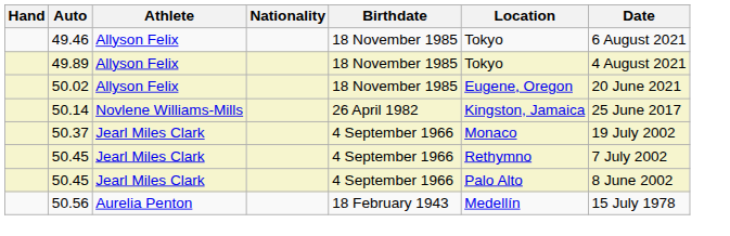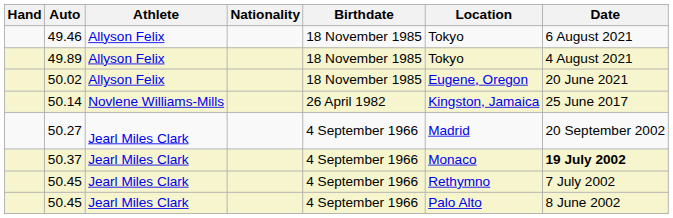+ row: 50.27 | Jearl Miles Clark | 4 September 1966 | Madrid | 20 September 2002
50.37 | Date: normal -> bold
- row: 50.56 | Aurelia Penton | 18 February 1943 | Medellín | 15 July 1978
